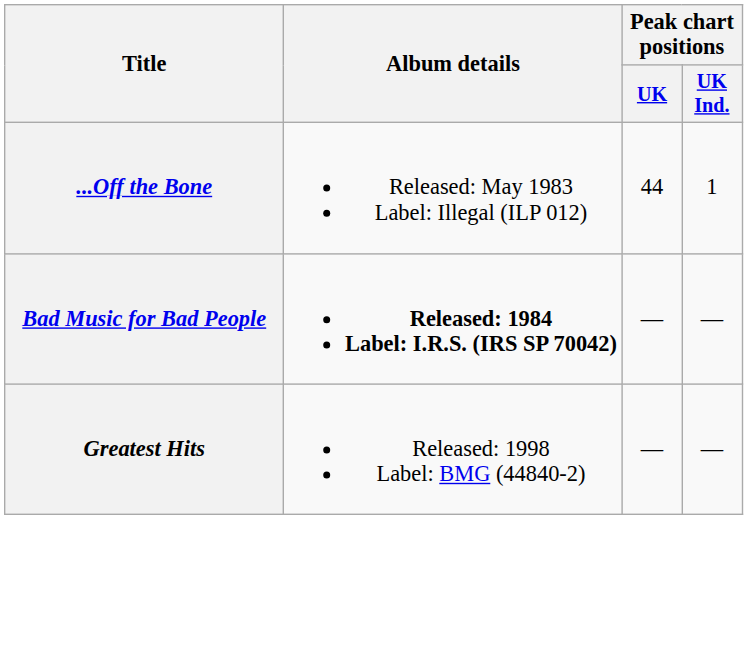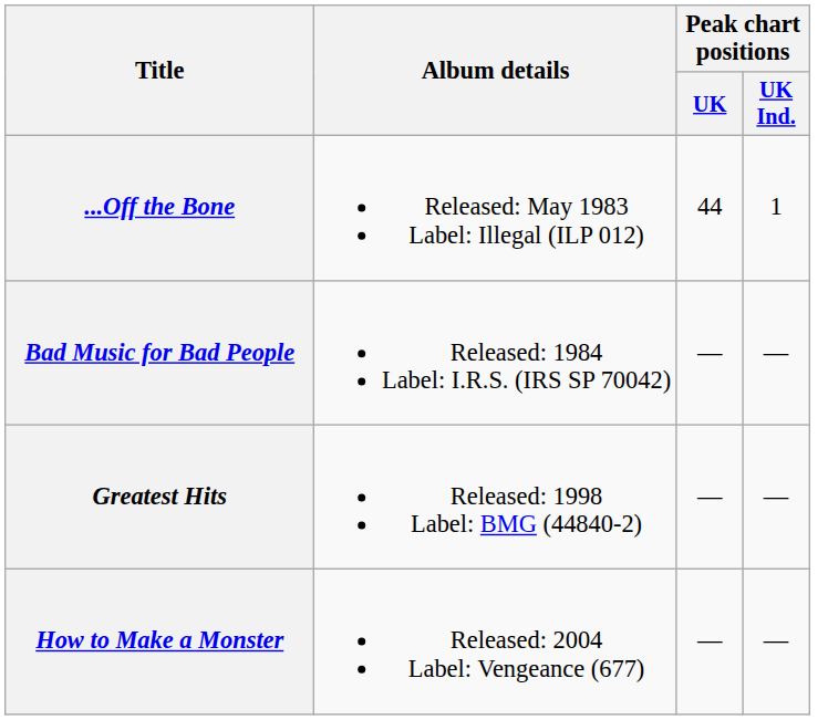Bad Music for Bad People | Album details: bold -> normal
+ row: How to Make a Monster | Released: 2004 Label: Vengeance (677) | — | —
